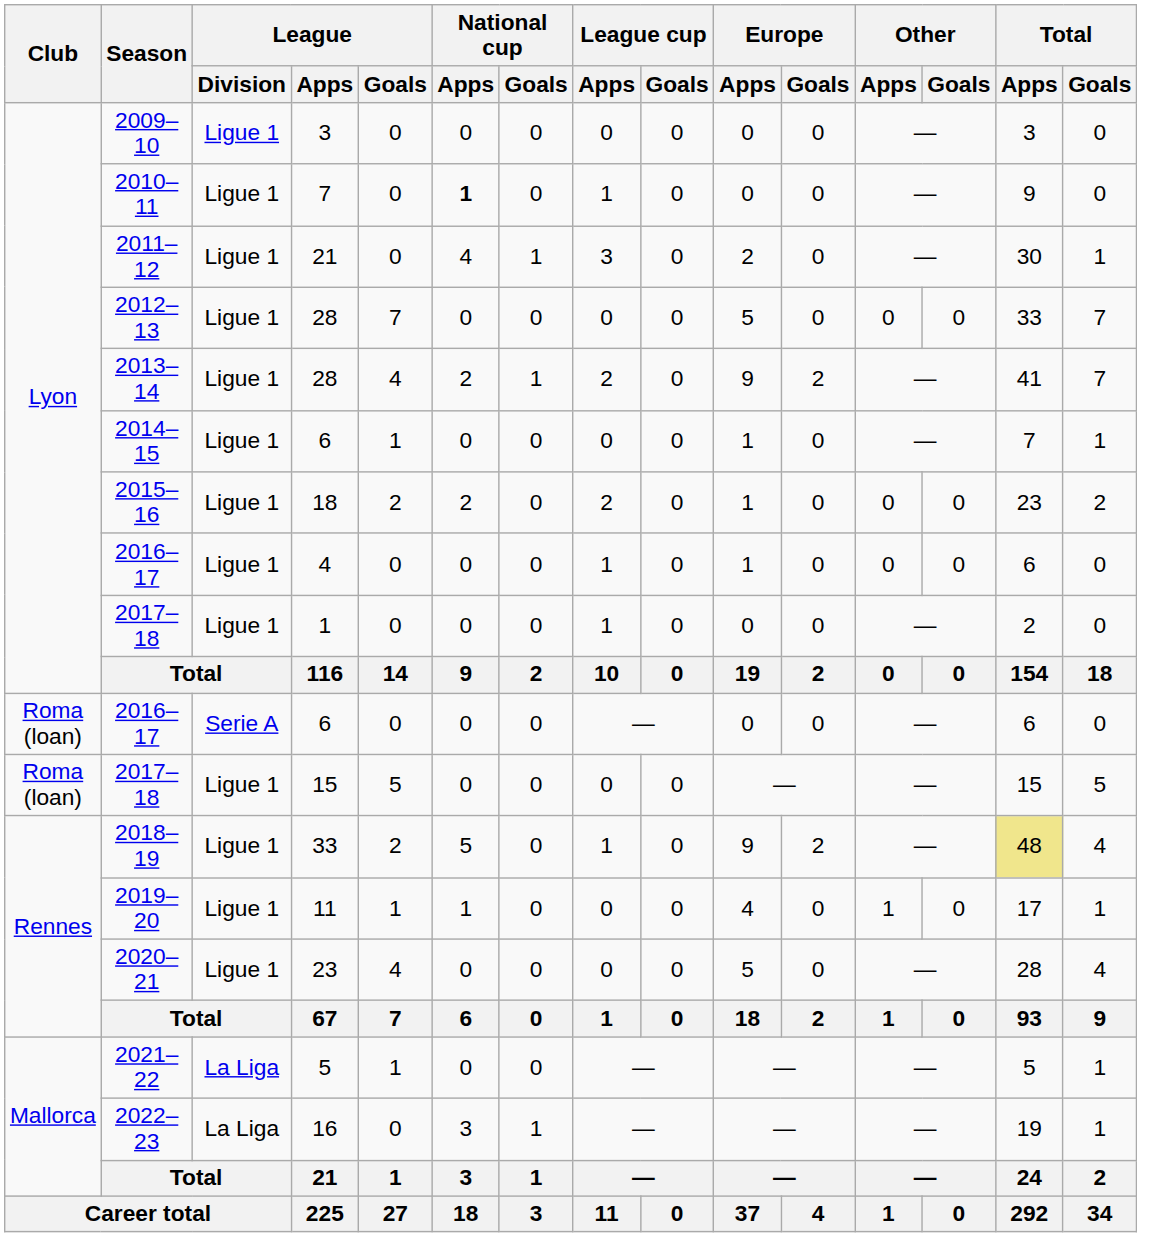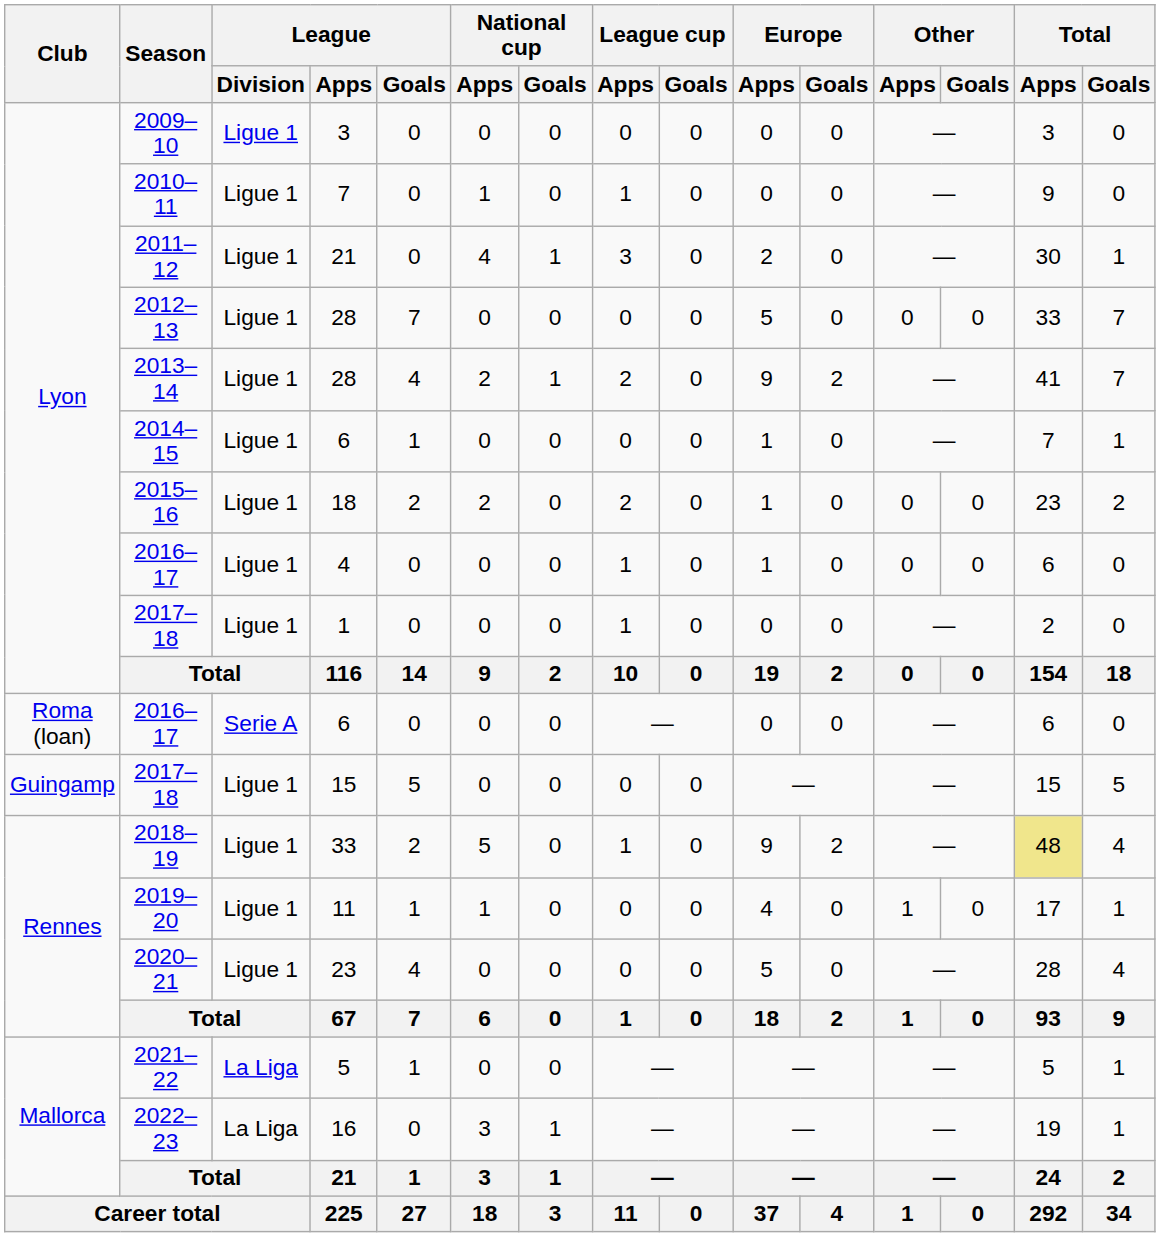2010–11 | National cup / Apps: bold -> normal
2017–18 / 15 | Club: Roma (loan) -> Guingamp
